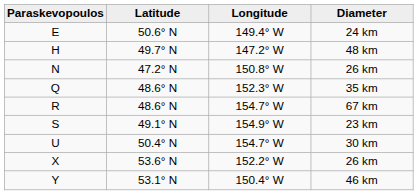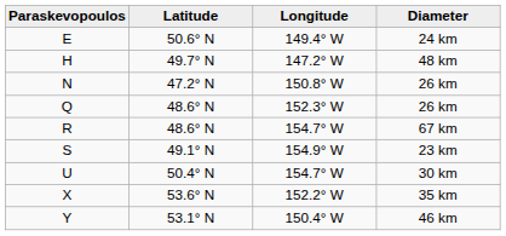Q | Diameter: 35 km -> 26 km
X | Diameter: 26 km -> 35 km
